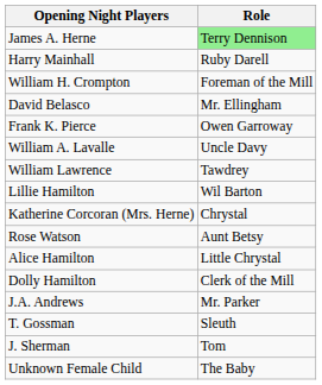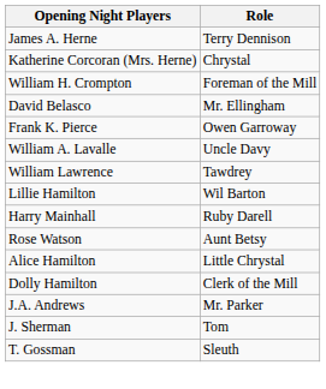James A. Herne | Role: lightgreen background -> no background
rows swapped: Harry Mainhall <-> Katherine Corcoran (Mrs. Herne)
rows swapped: J. Sherman <-> T. Gossman
- row: Unknown Female Child | The Baby
